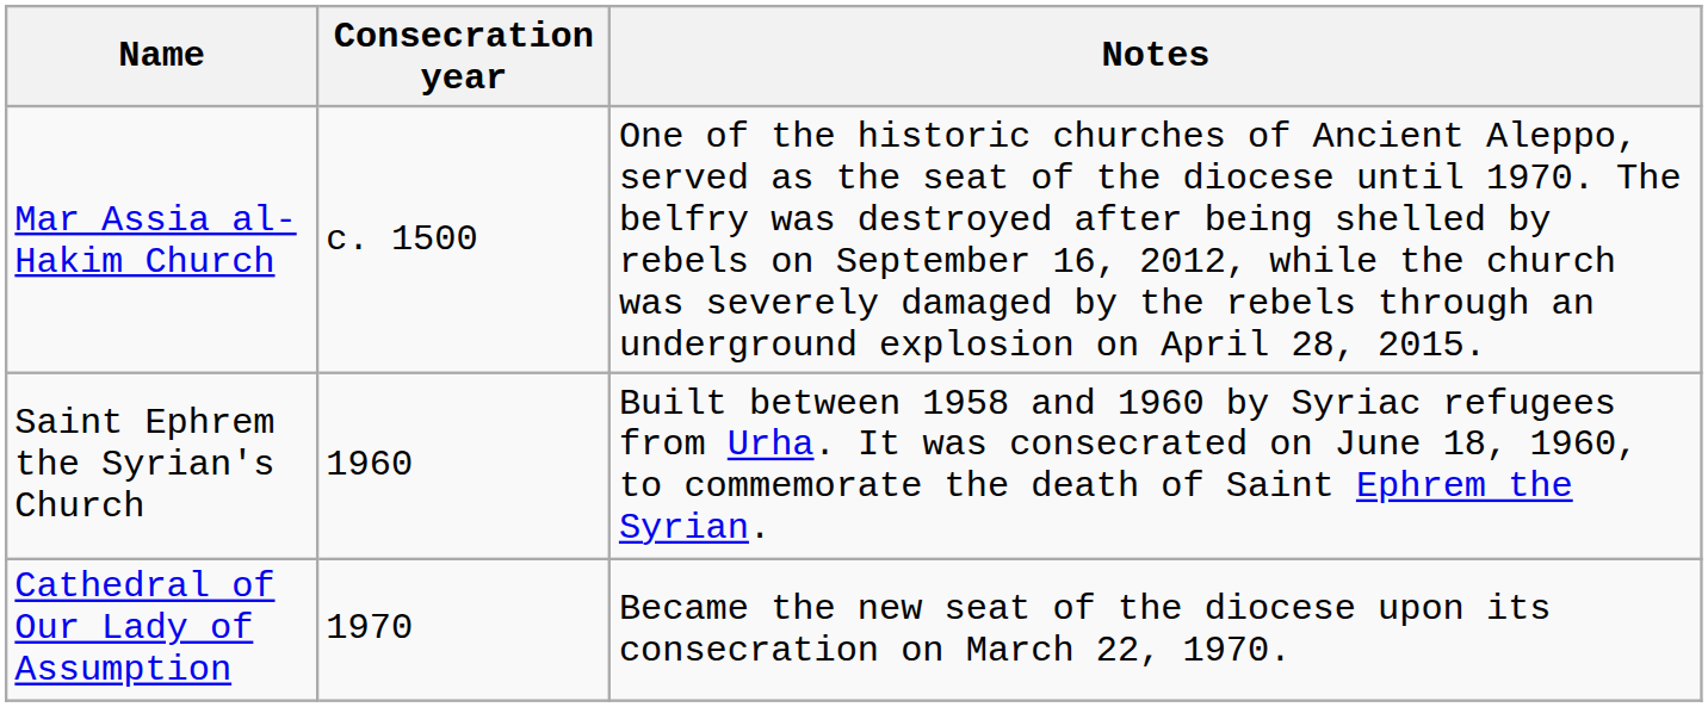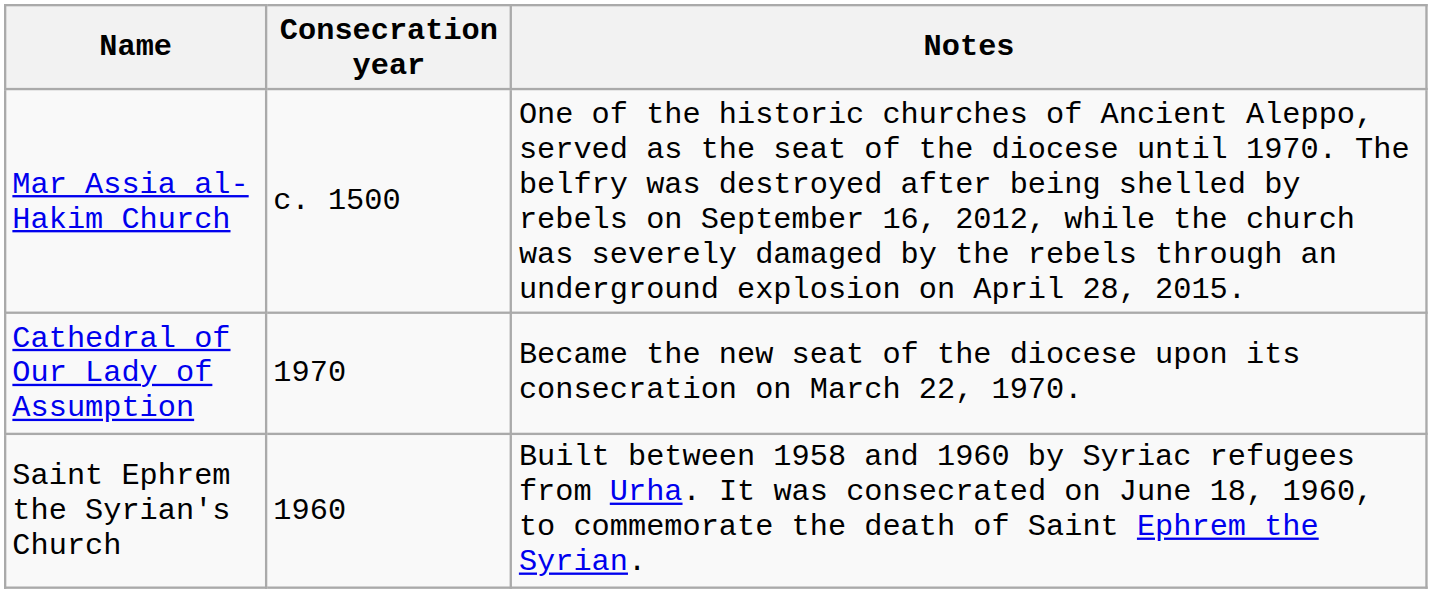rows swapped: Saint Ephrem the Syrian's Church <-> Cathedral of Our Lady of Assumption
